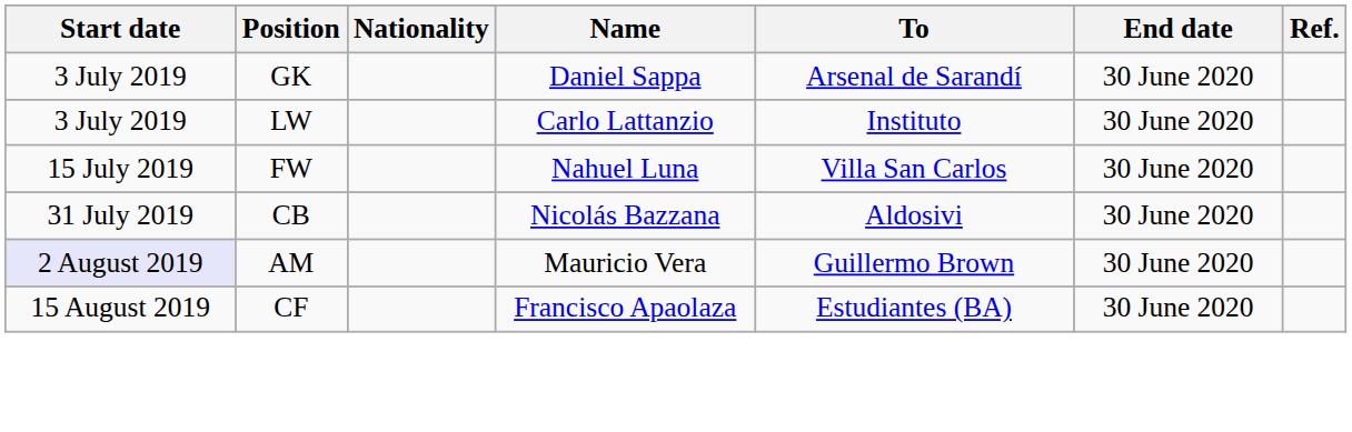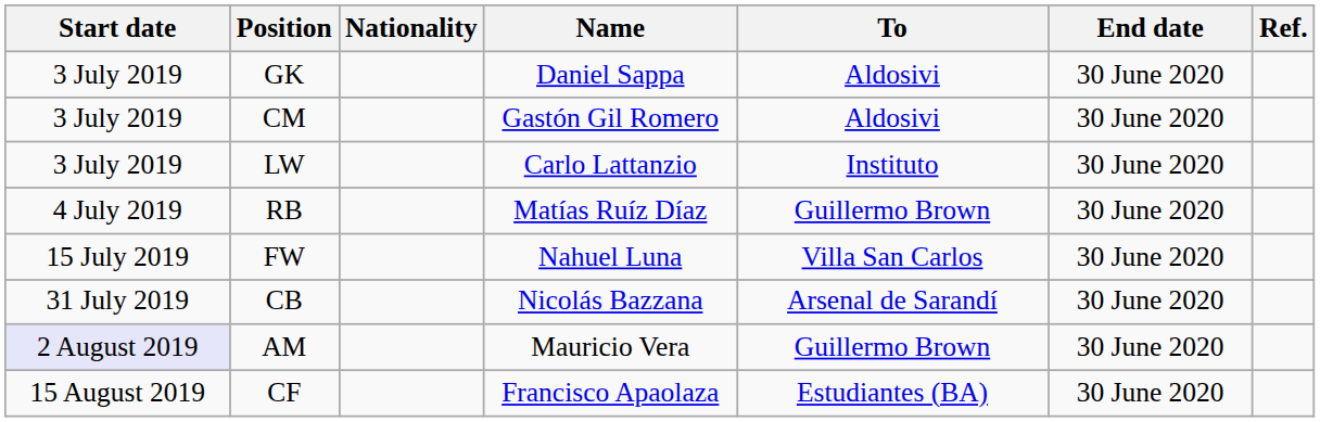GK | To: Arsenal de Sarandí -> Aldosivi
+ row: 3 July 2019 | CM | Gastón Gil Romero | Aldosivi | 30 June 2020
+ row: 4 July 2019 | RB | Matías Ruíz Díaz | Guillermo Brown | 30 June 2020
CB | To: Aldosivi -> Arsenal de Sarandí
